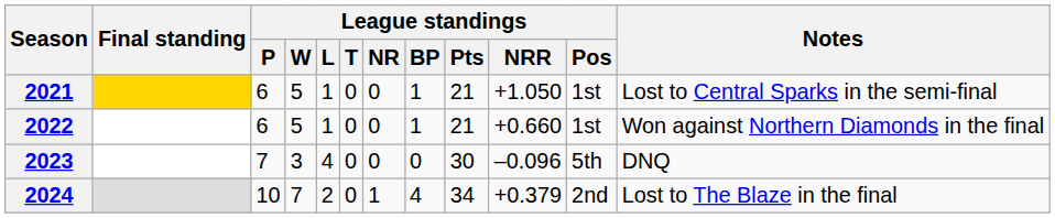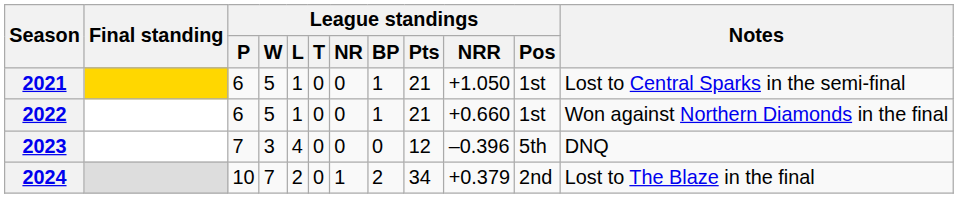2023 | League standings / Pts: 30 -> 12
2023 | League standings / NRR: –0.096 -> –0.396
2024 | League standings / BP: 4 -> 2
